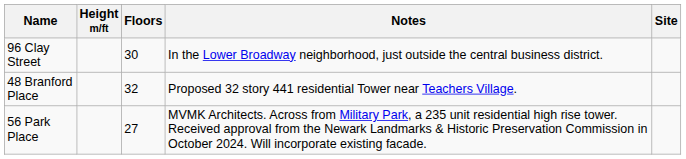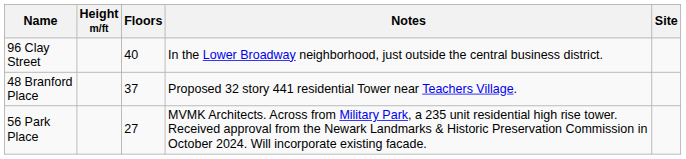96 Clay Street | Floors: 30 -> 40
48 Branford Place | Floors: 32 -> 37
